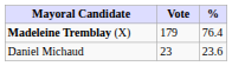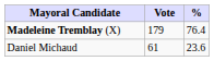Daniel Michaud | Vote: 23 -> 61
